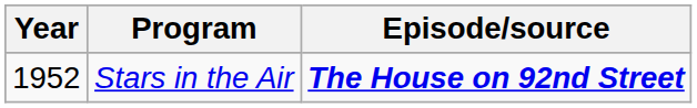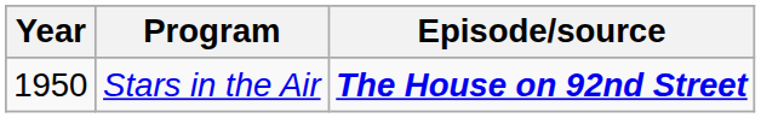Stars in the Air | Year: 1952 -> 1950
